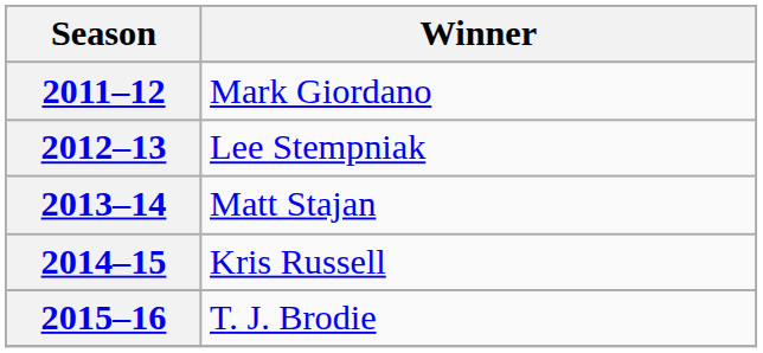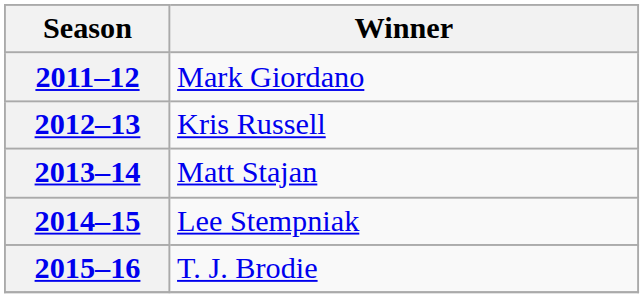2012–13 | Winner: Lee Stempniak -> Kris Russell
2014–15 | Winner: Kris Russell -> Lee Stempniak
